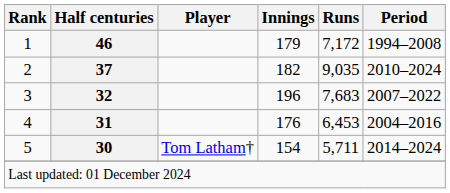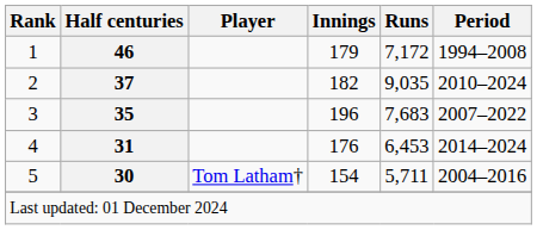3 | Half centuries: 32 -> 35
4 | Period: 2004–2016 -> 2014–2024
5 | Period: 2014–2024 -> 2004–2016
